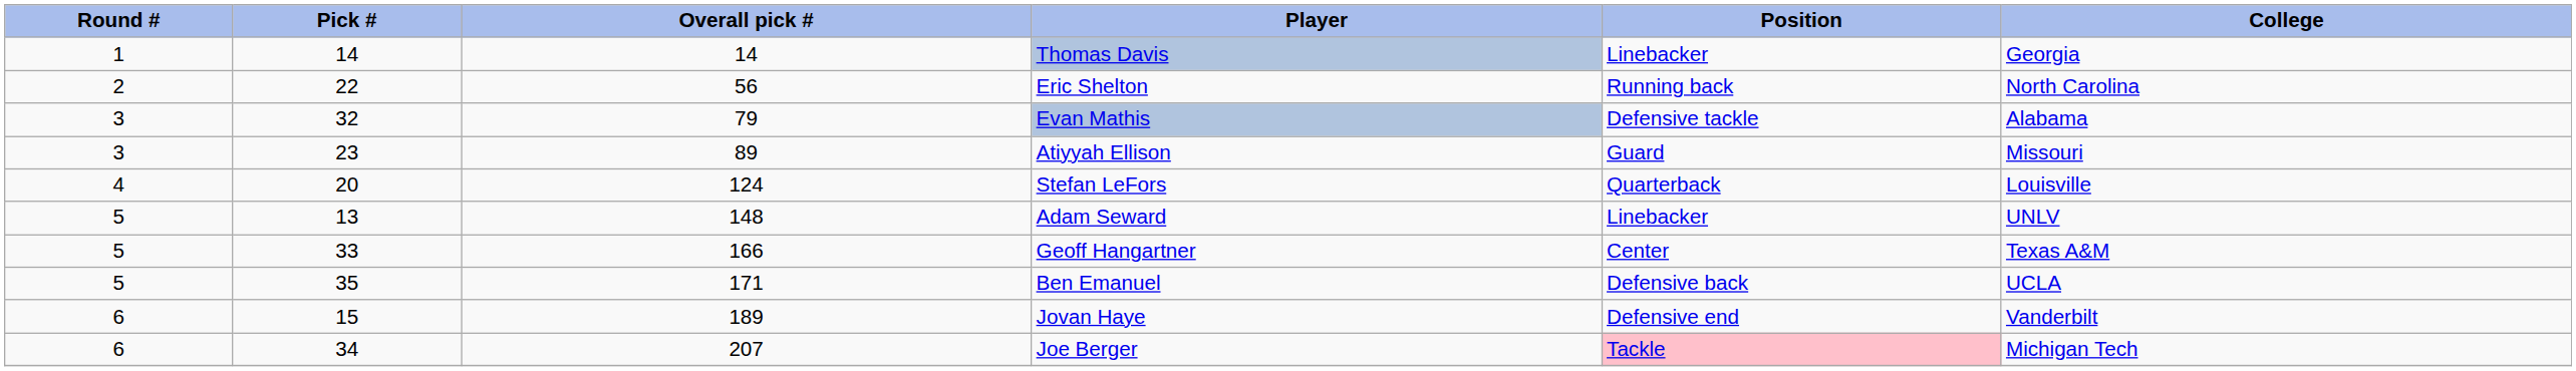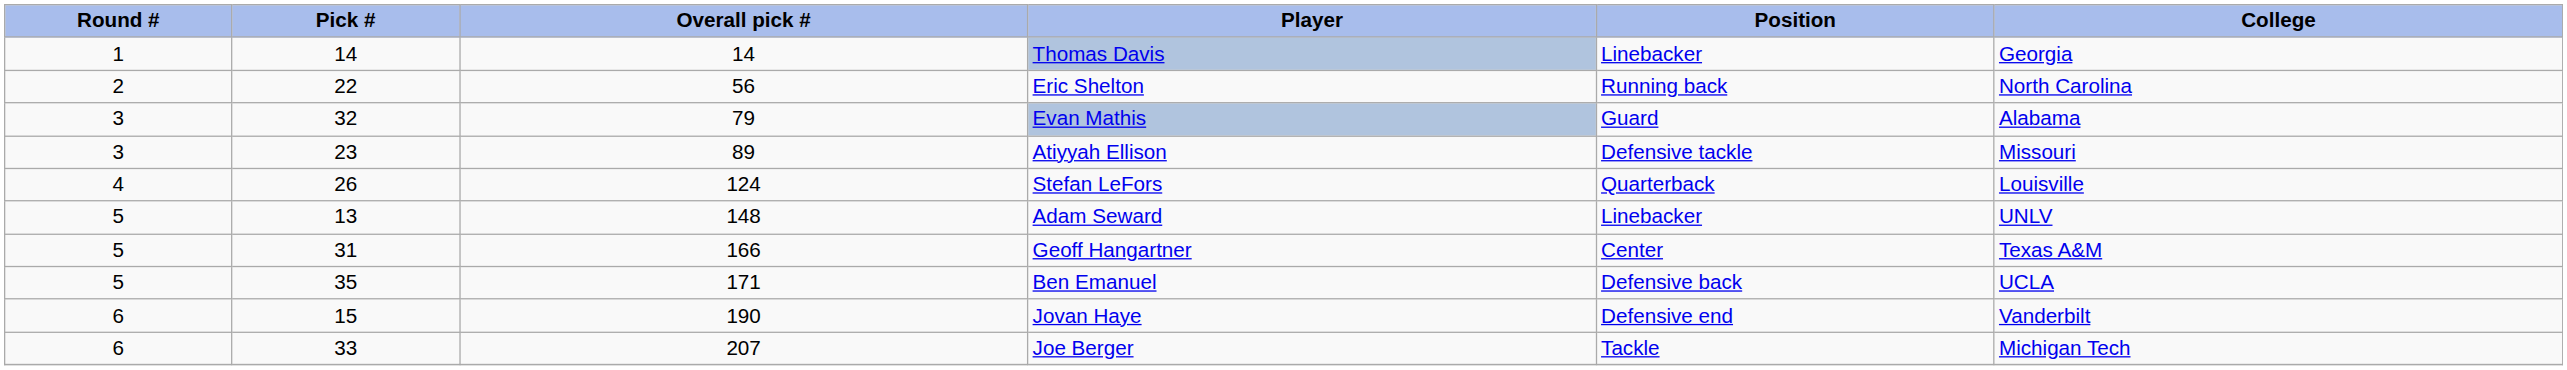Evan Mathis | Position: Defensive tackle -> Guard
Atiyyah Ellison | Position: Guard -> Defensive tackle
Stefan LeFors | Pick #: 20 -> 26
Geoff Hangartner | Pick #: 33 -> 31
Jovan Haye | Overall pick #: 189 -> 190
Joe Berger | Pick #: 34 -> 33
Joe Berger | Position: pink background -> no background
